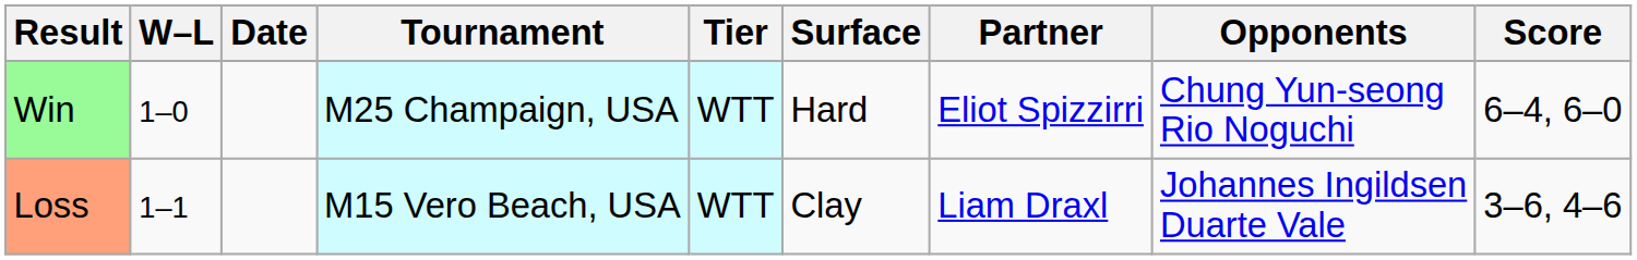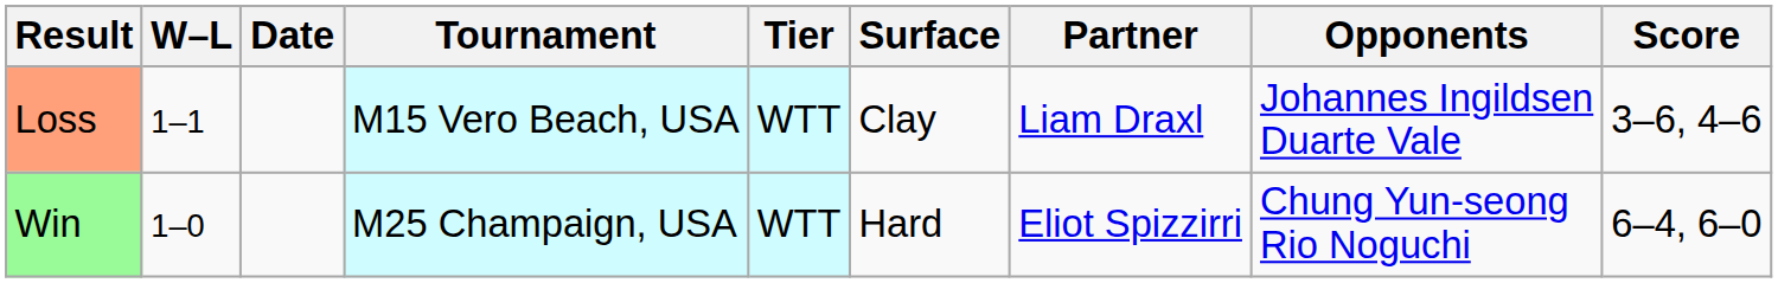rows swapped: Win <-> Loss
